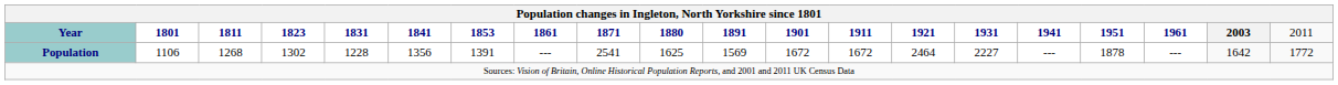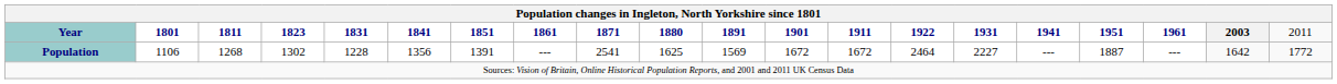Year | column 7: 1853 -> 1851
Year | column 14: 1921 -> 1922
Population | column 17: 1878 -> 1887
